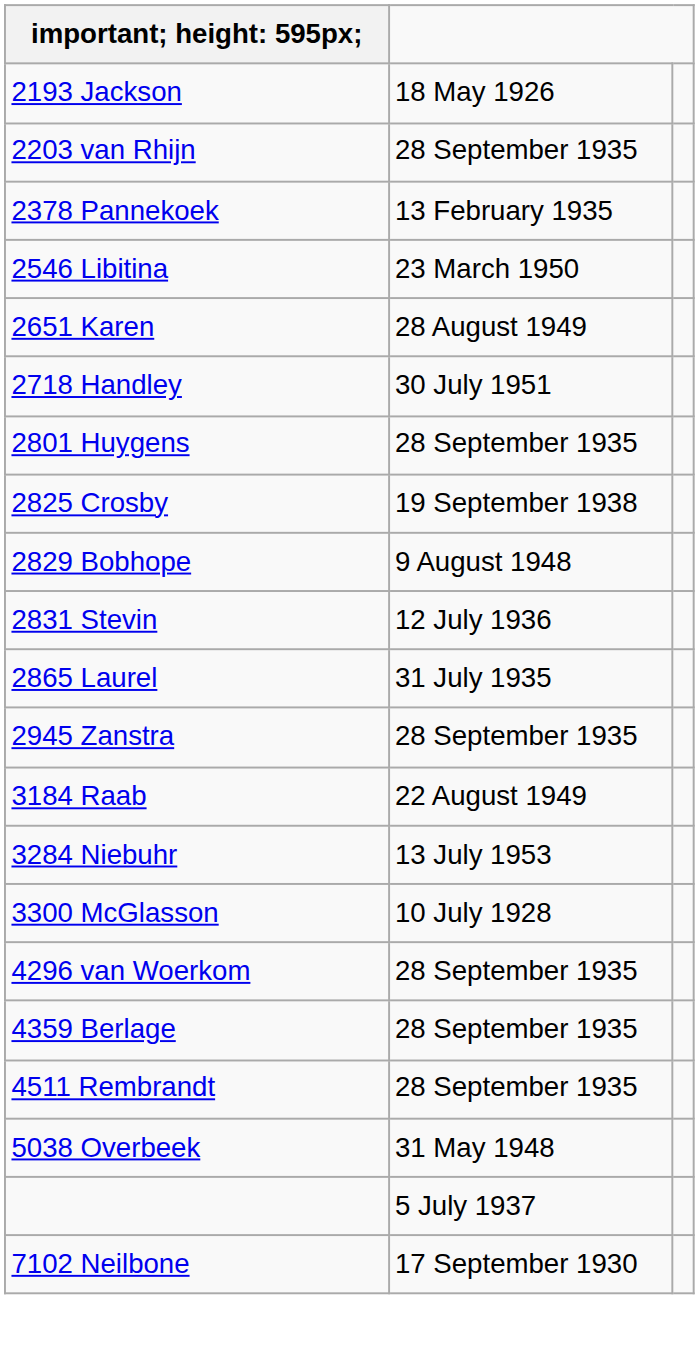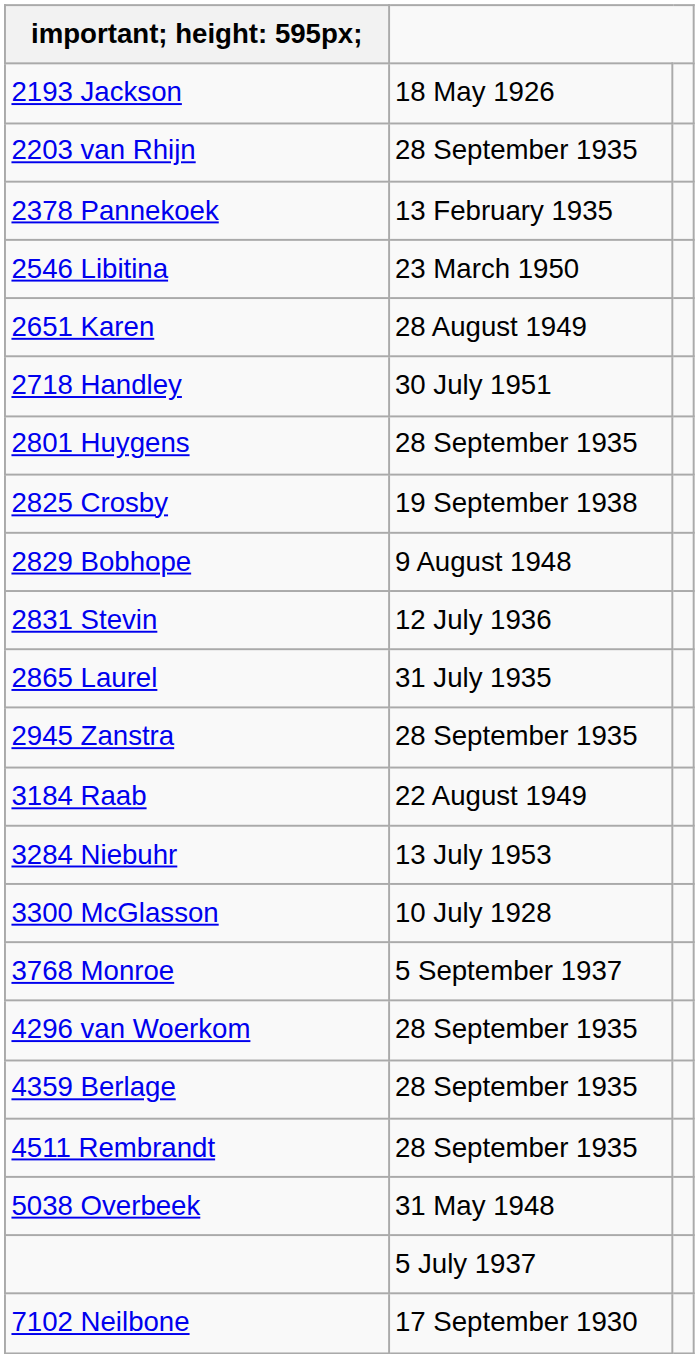+ row: 3768 Monroe | 5 September 1937
